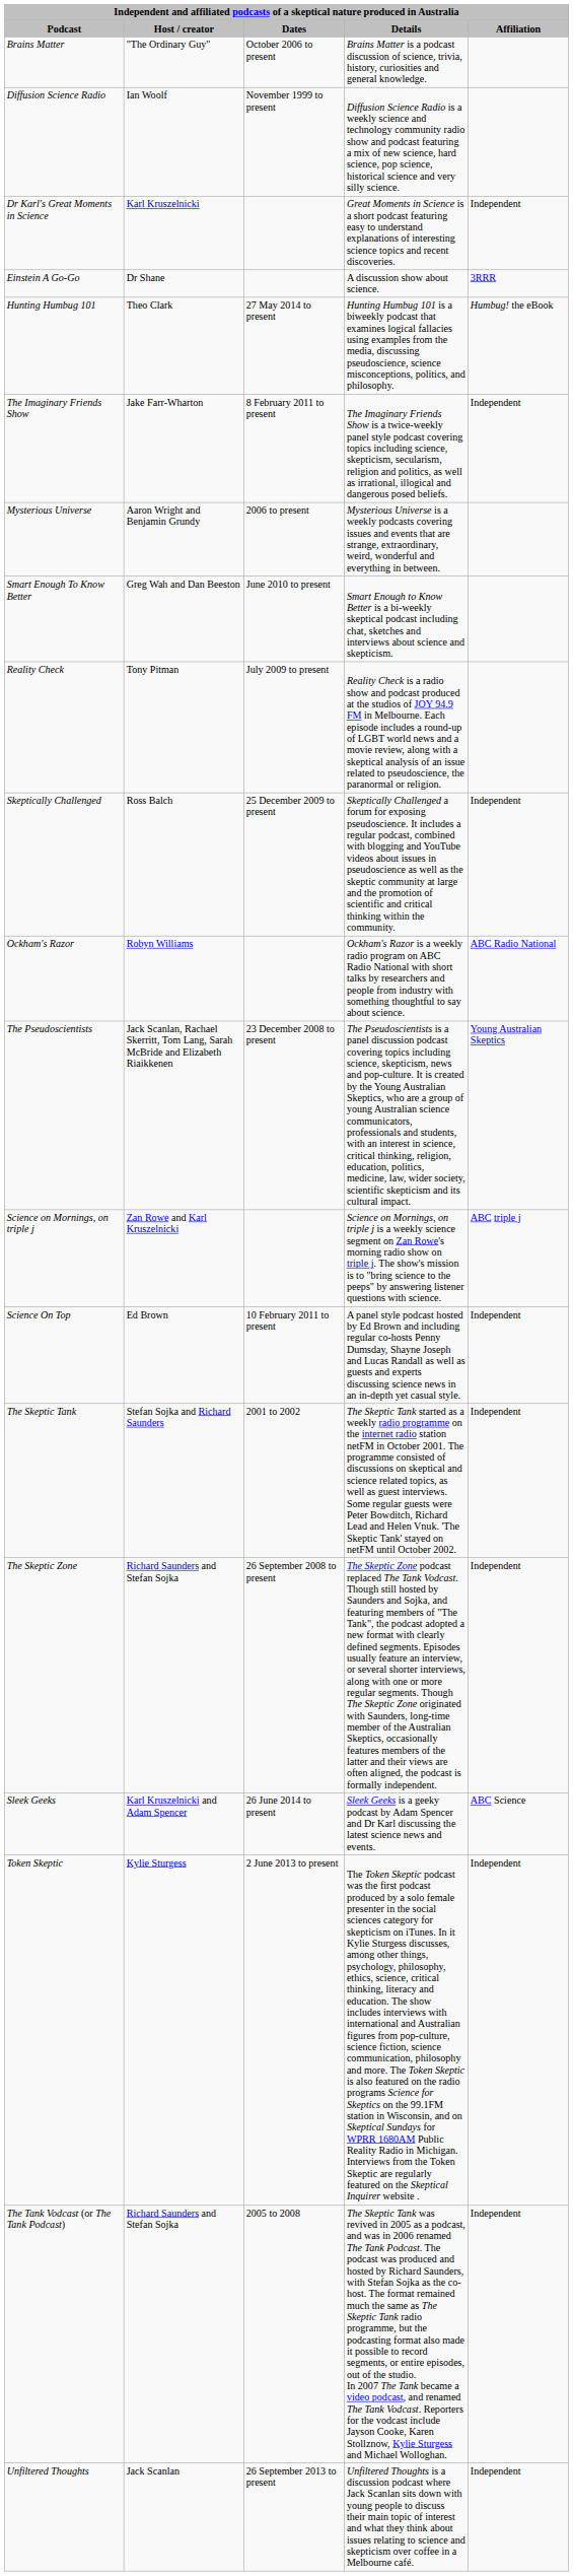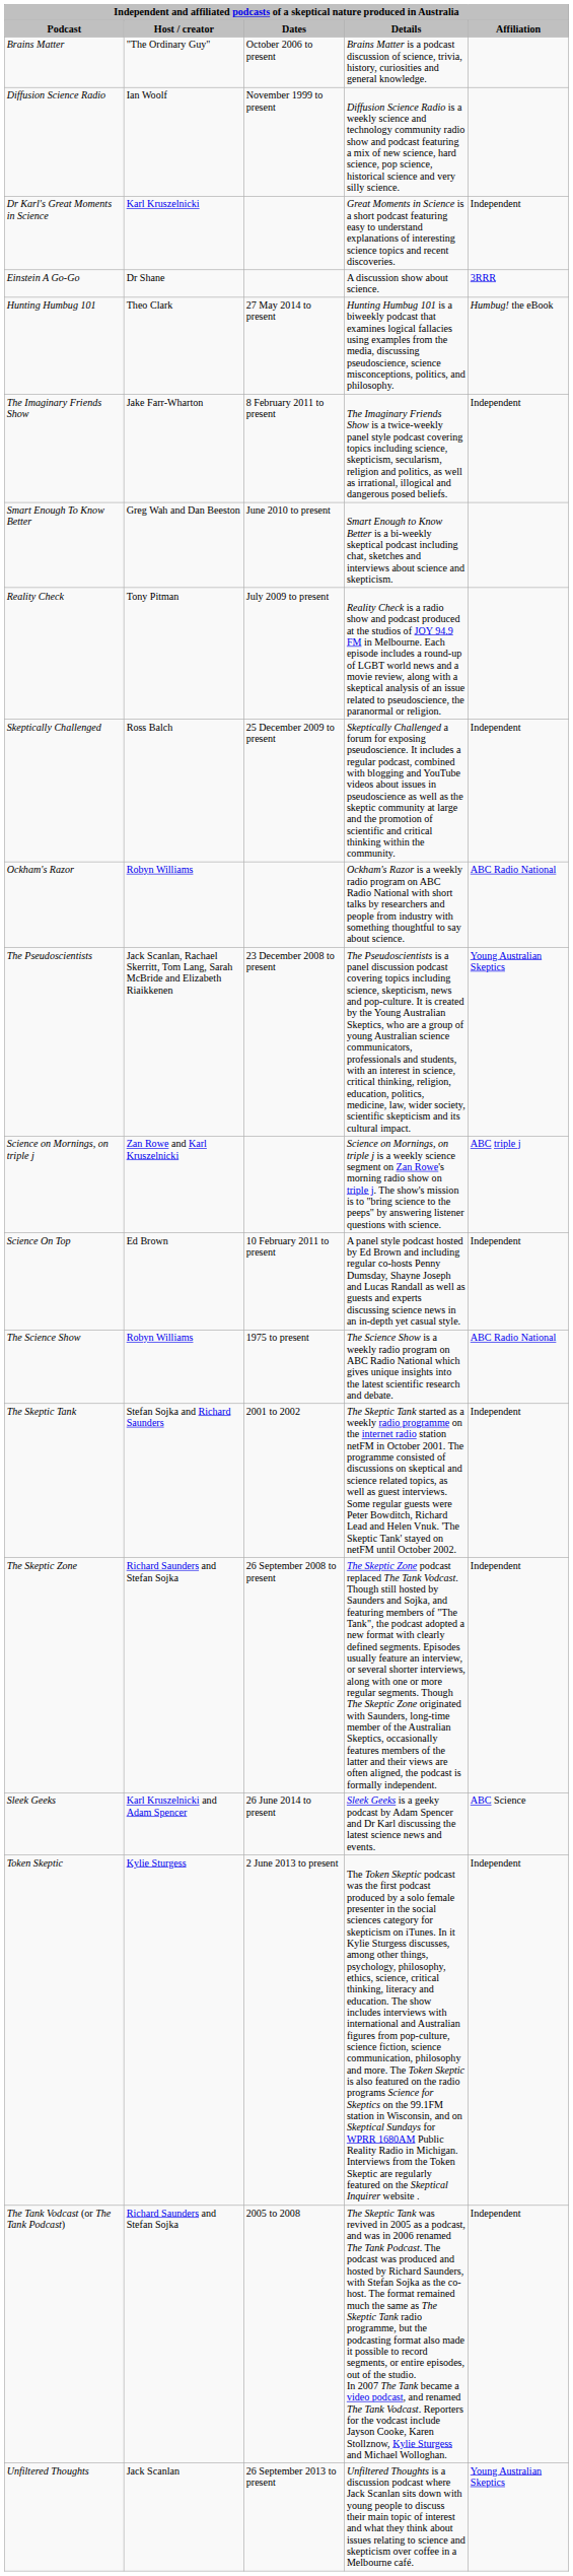- row: Mysterious Universe | Aaron Wright and Benjamin Grundy | 2006 to present | Mysterious Universe is a weekly podcasts covering issues and events that are strange, extraordinary, weird, wonderful and everything in between.
+ row: The Science Show | Robyn Williams | 1975 to present | The Science Show is a weekly radio program on ABC Radio National which gives unique insights into the latest scientific research and debate. | ABC Radio National
Unfiltered Thoughts | column 5: Independent -> Young Australian Skeptics
